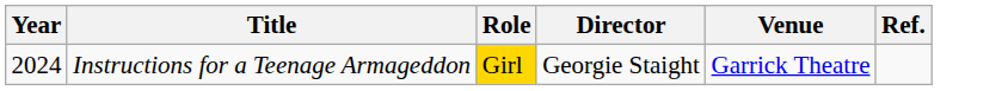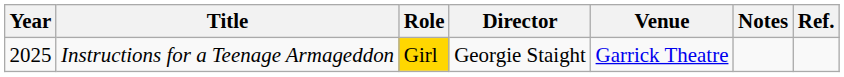+ column: Notes
Instructions for a Teenage Armageddon | Year: 2024 -> 2025
